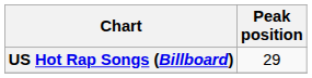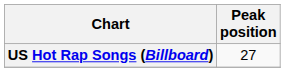US Hot Rap Songs (Billboard) | Peak position: 29 -> 27
